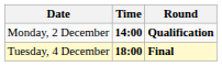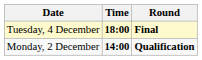rows swapped: Monday, 2 December <-> Tuesday, 4 December
